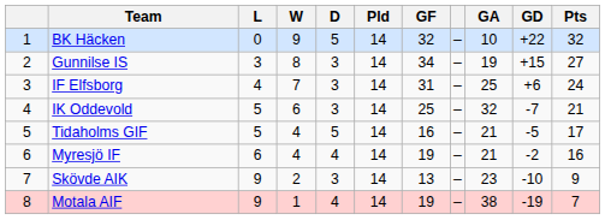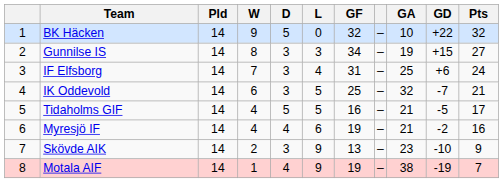columns swapped: Pld <-> L
